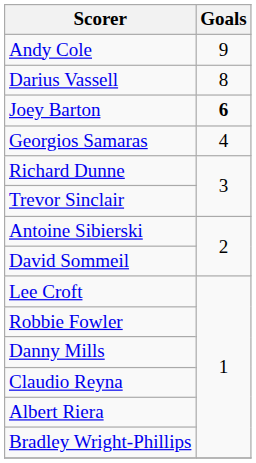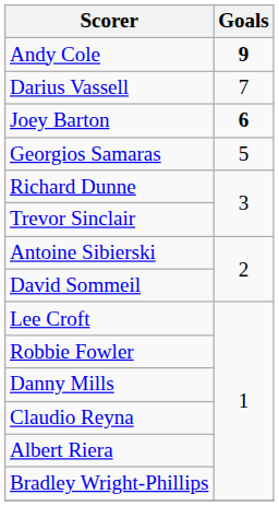Andy Cole | Goals: normal -> bold
Darius Vassell | Goals: 8 -> 7
Georgios Samaras | Goals: 4 -> 5
